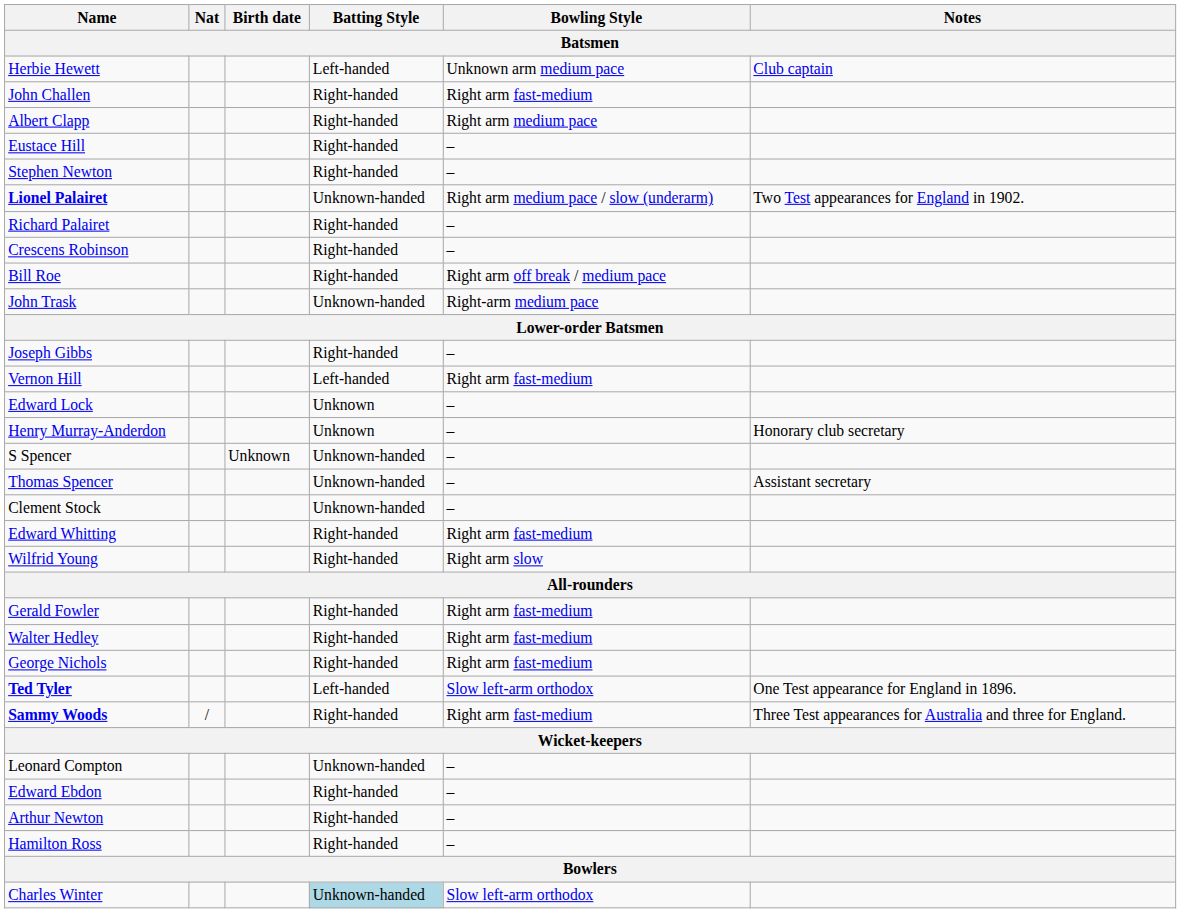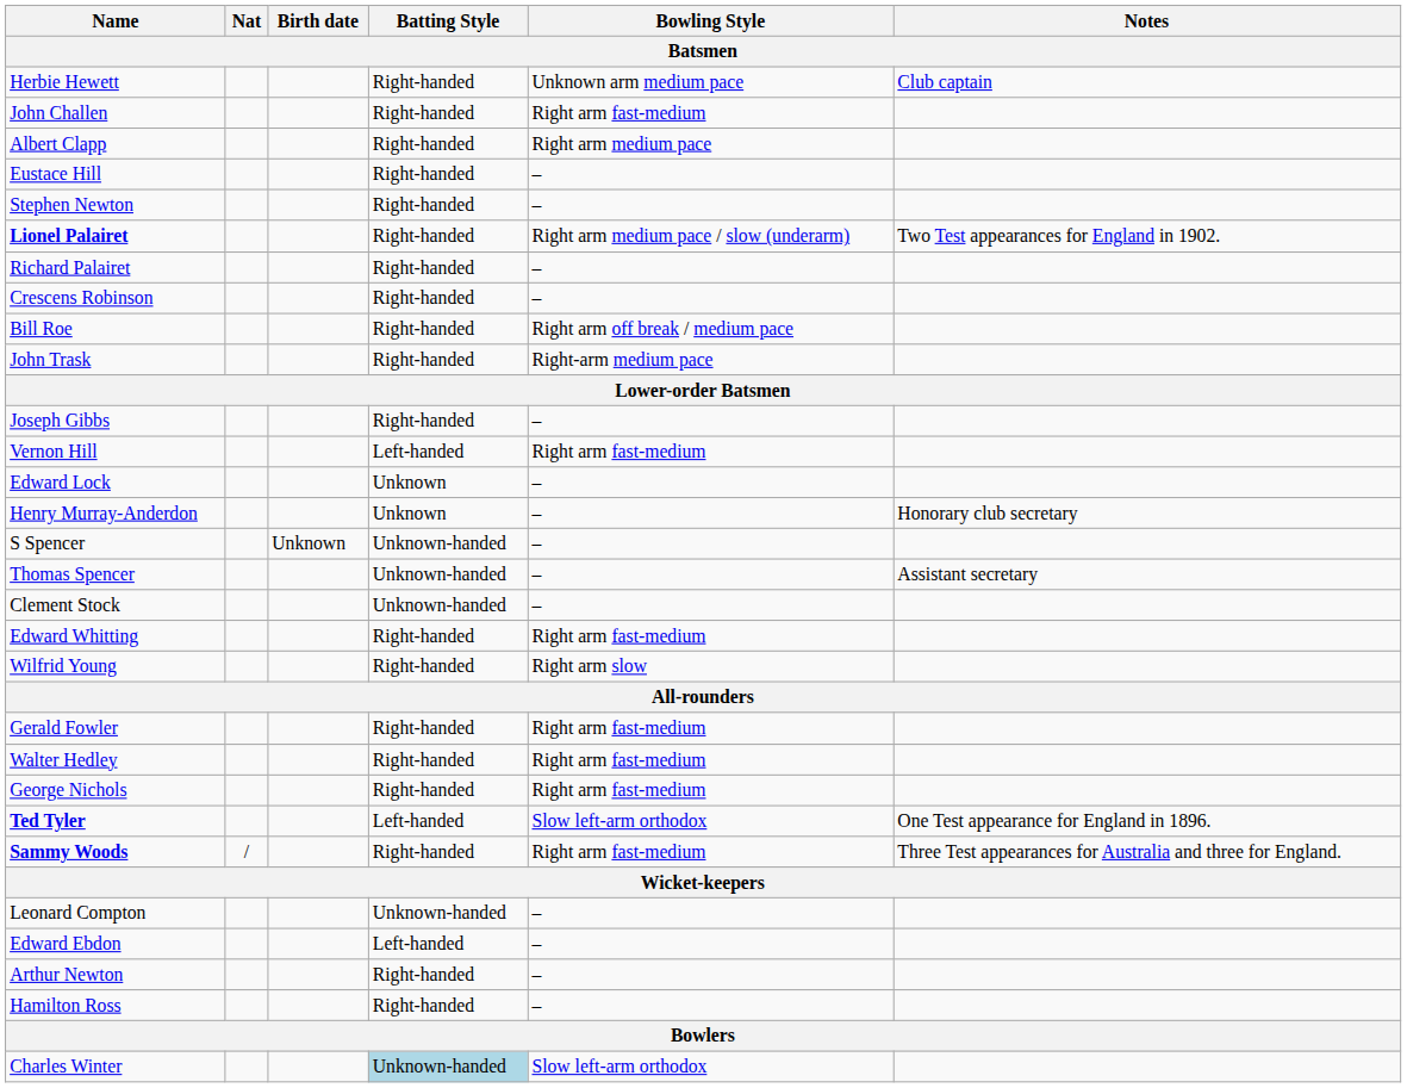Herbie Hewett | Batting Style: Left-handed -> Right-handed
Lionel Palairet | Batting Style: Unknown-handed -> Right-handed
John Trask | Batting Style: Unknown-handed -> Right-handed
Edward Ebdon | Batting Style: Right-handed -> Left-handed
